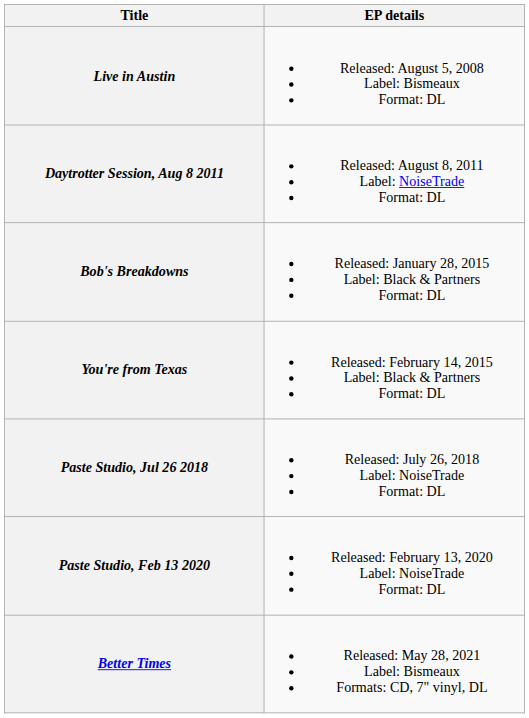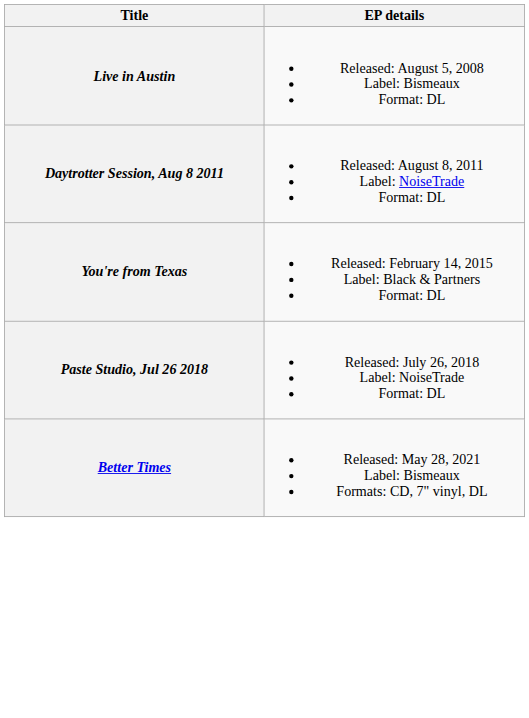- row: Bob's Breakdowns | Released: January 28, 2015 Label: Black & Partners Format: DL
- row: Paste Studio, Feb 13 2020 | Released: February 13, 2020 Label: NoiseTrade Format: DL
